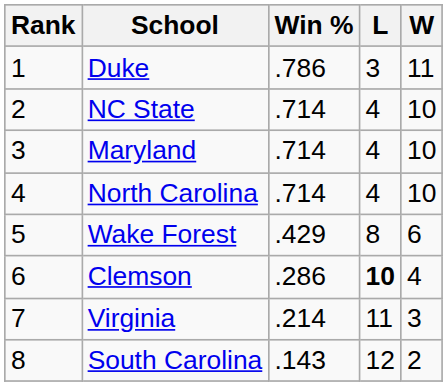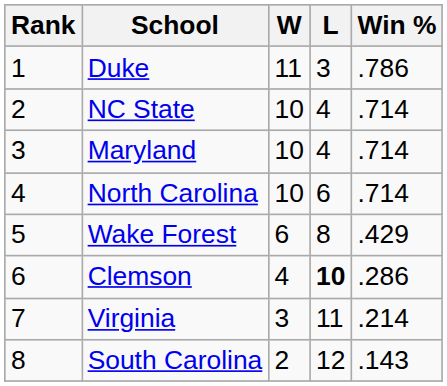columns swapped: W <-> Win %
North Carolina | L: 4 -> 6
